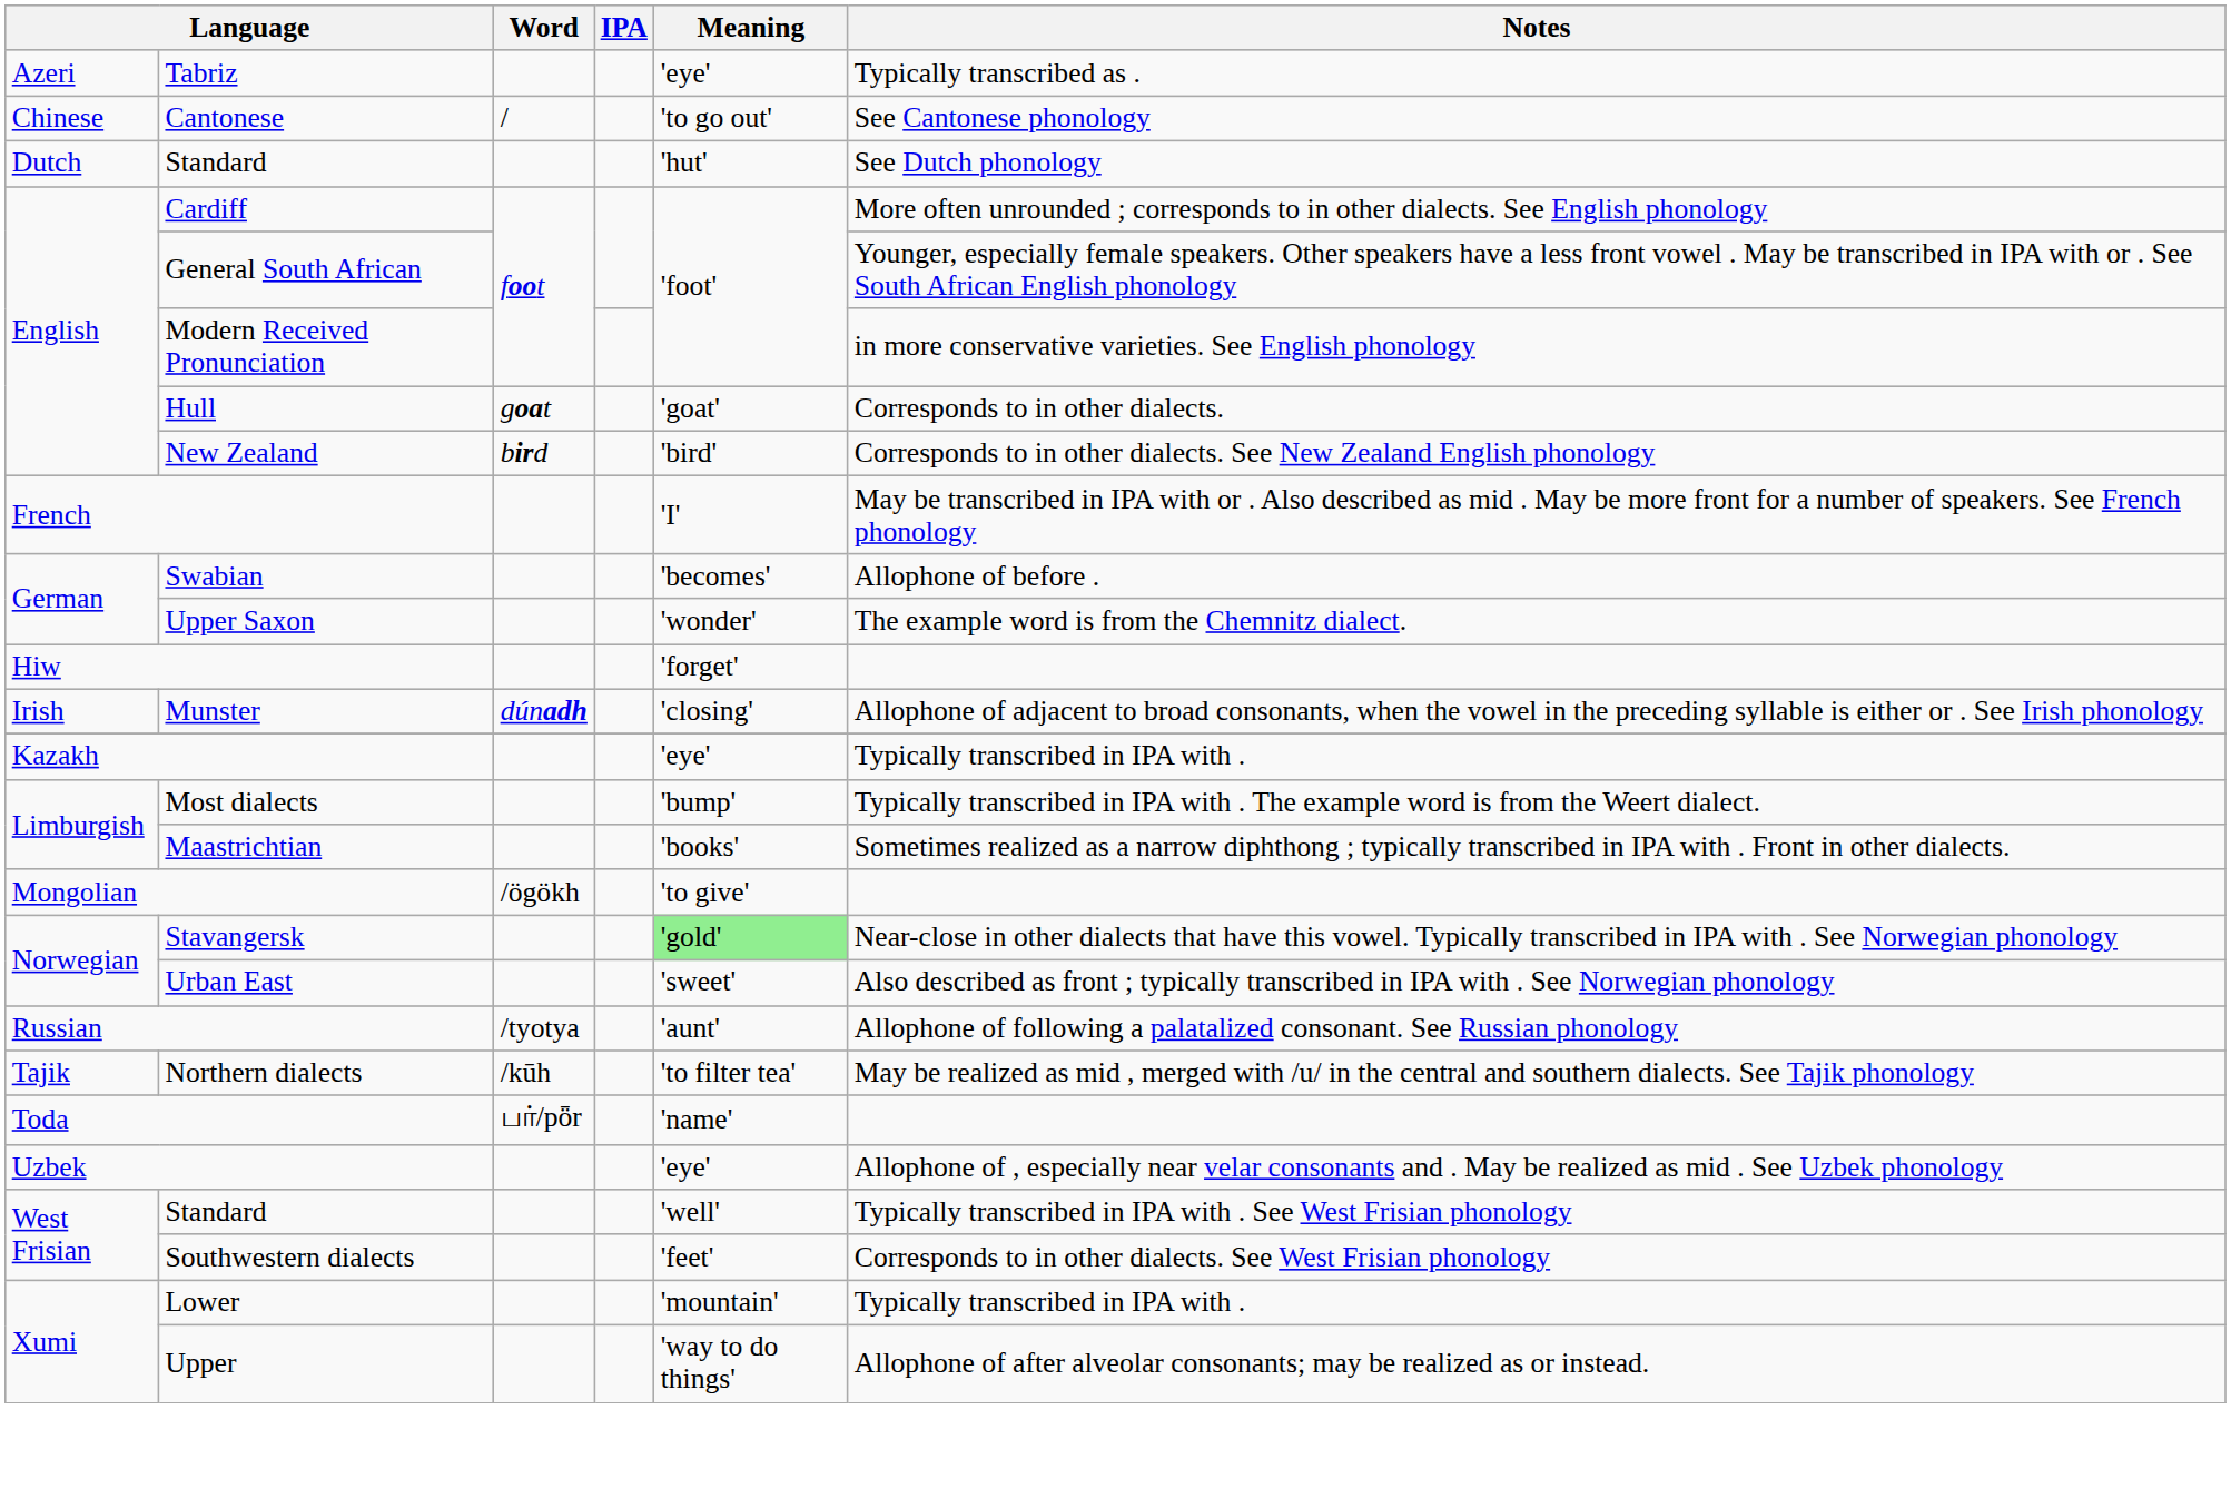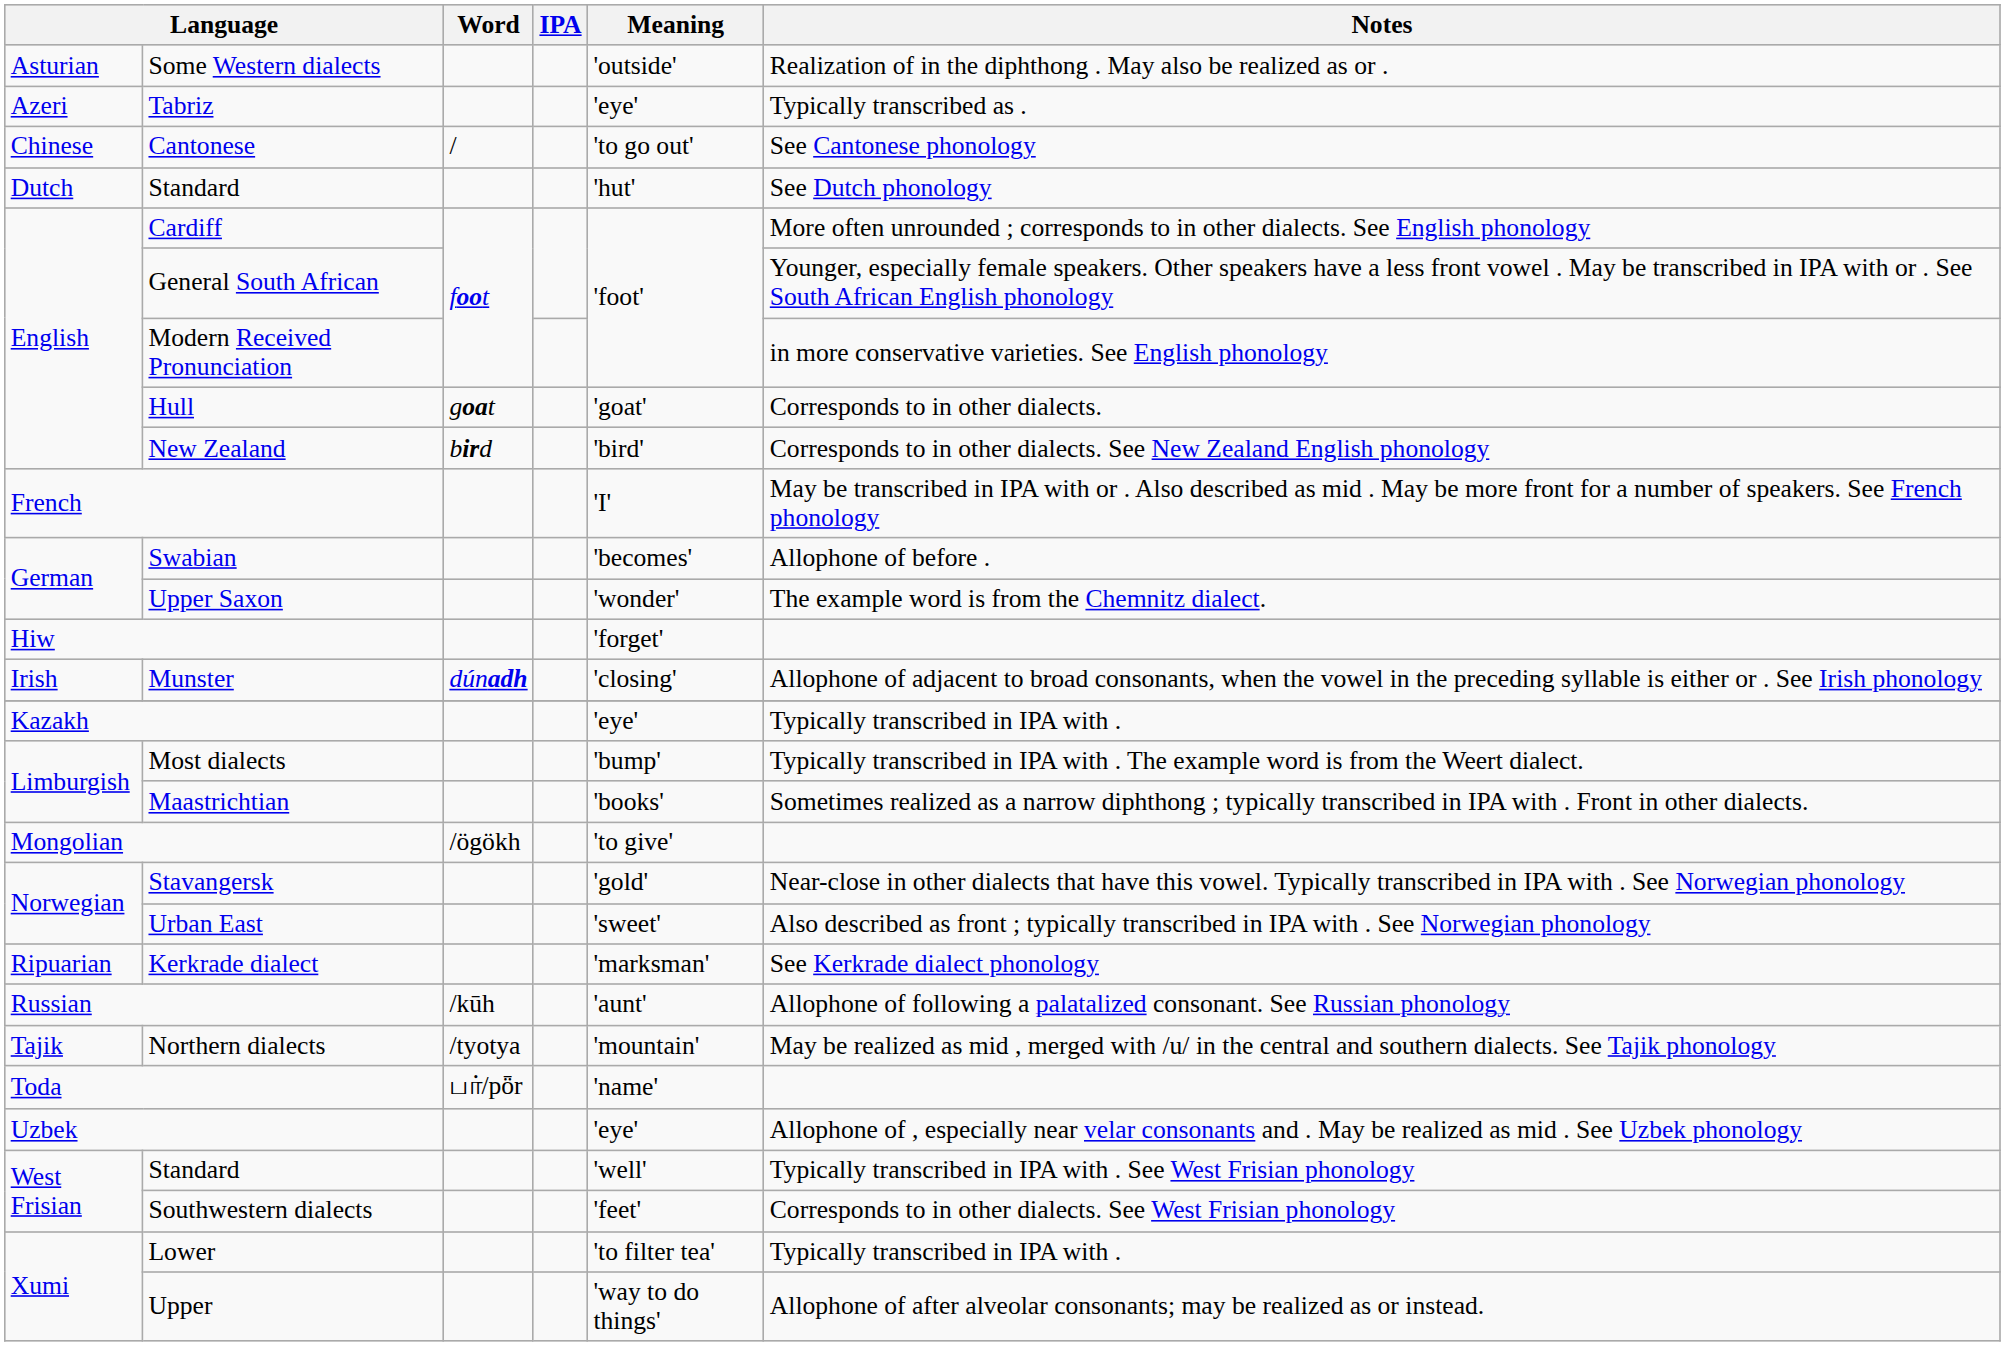+ row: Asturian | Some Western dialects | 'outside' | Realization of in the diphthong . May also be realized as or .
Stavangersk | Meaning: lightgreen background -> no background
+ row: Ripuarian | Kerkrade dialect | 'marksman' | See Kerkrade dialect phonology
Russian | Word: /tyotya -> /kūh
Northern dialects | Word: /kūh -> /tyotya
Northern dialects | Meaning: 'to filter tea' -> 'mountain'
Lower | Meaning: 'mountain' -> 'to filter tea'
